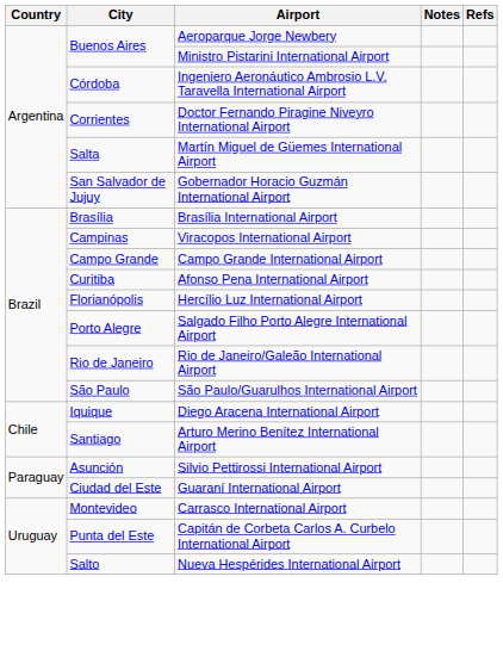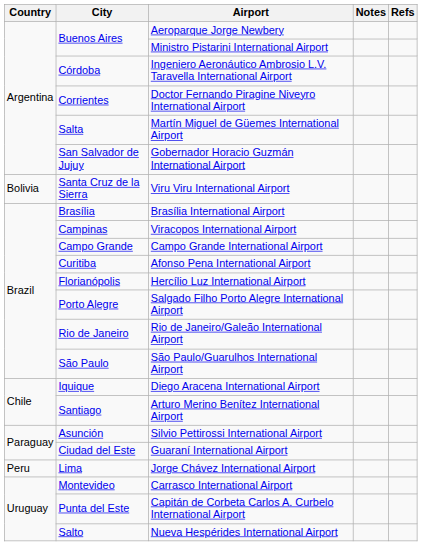+ row: Bolivia | Santa Cruz de la Sierra | Viru Viru International Airport
+ row: Peru | Lima | Jorge Chávez International Airport
